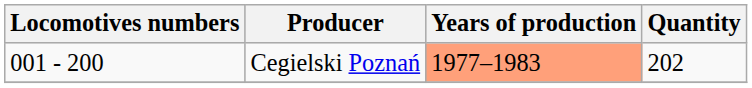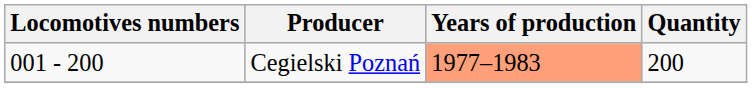Cegielski Poznań | Quantity: 202 -> 200
